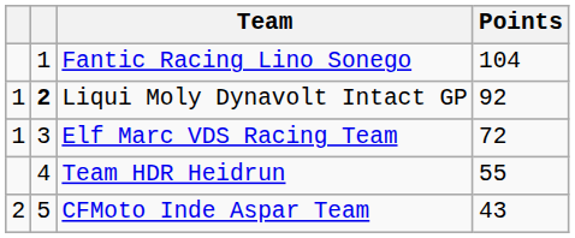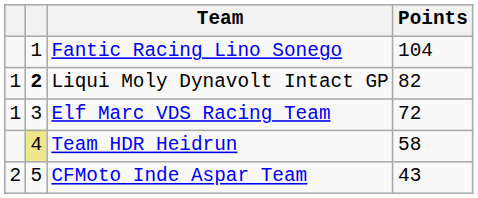Liqui Moly Dynavolt Intact GP | Points: 92 -> 82
Team HDR Heidrun | column 2: no background -> khaki background
Team HDR Heidrun | Points: 55 -> 58
